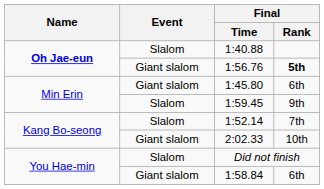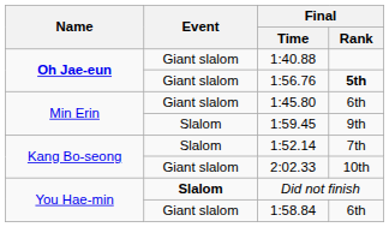1:40.88 | Event: Slalom -> Giant slalom
Did not finish | Event: normal -> bold
